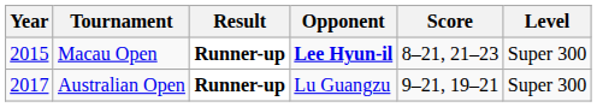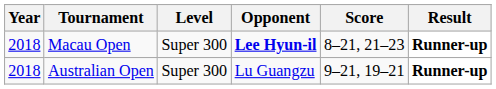columns swapped: Level <-> Result
Macau Open | Year: 2015 -> 2018
Australian Open | Year: 2017 -> 2018
